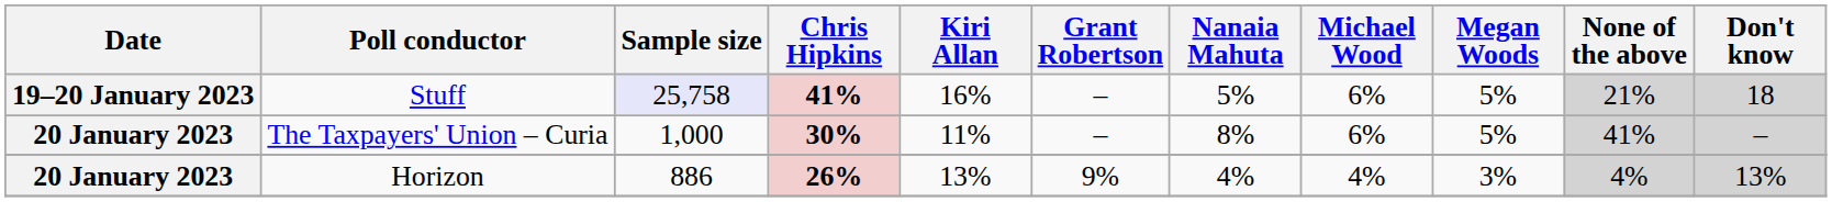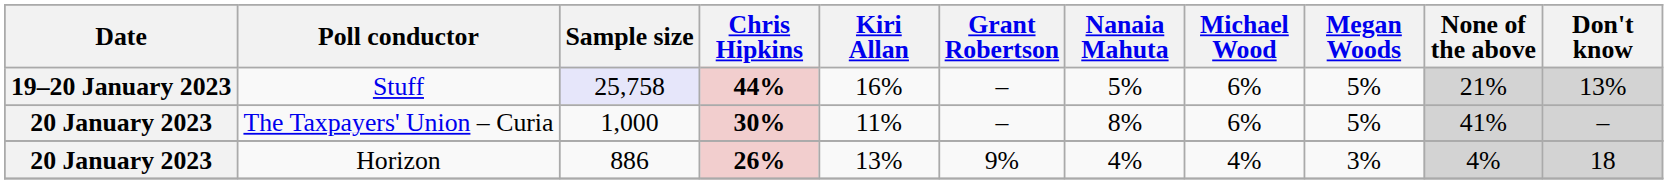Stuff | Chris Hipkins: 41% -> 44%
Stuff | Don't know: 18 -> 13%
Horizon | Don't know: 13% -> 18
